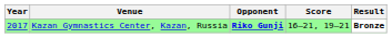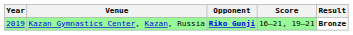Kazan Gymnastics Center, Kazan, Russia | Year: 2017 -> 2019
